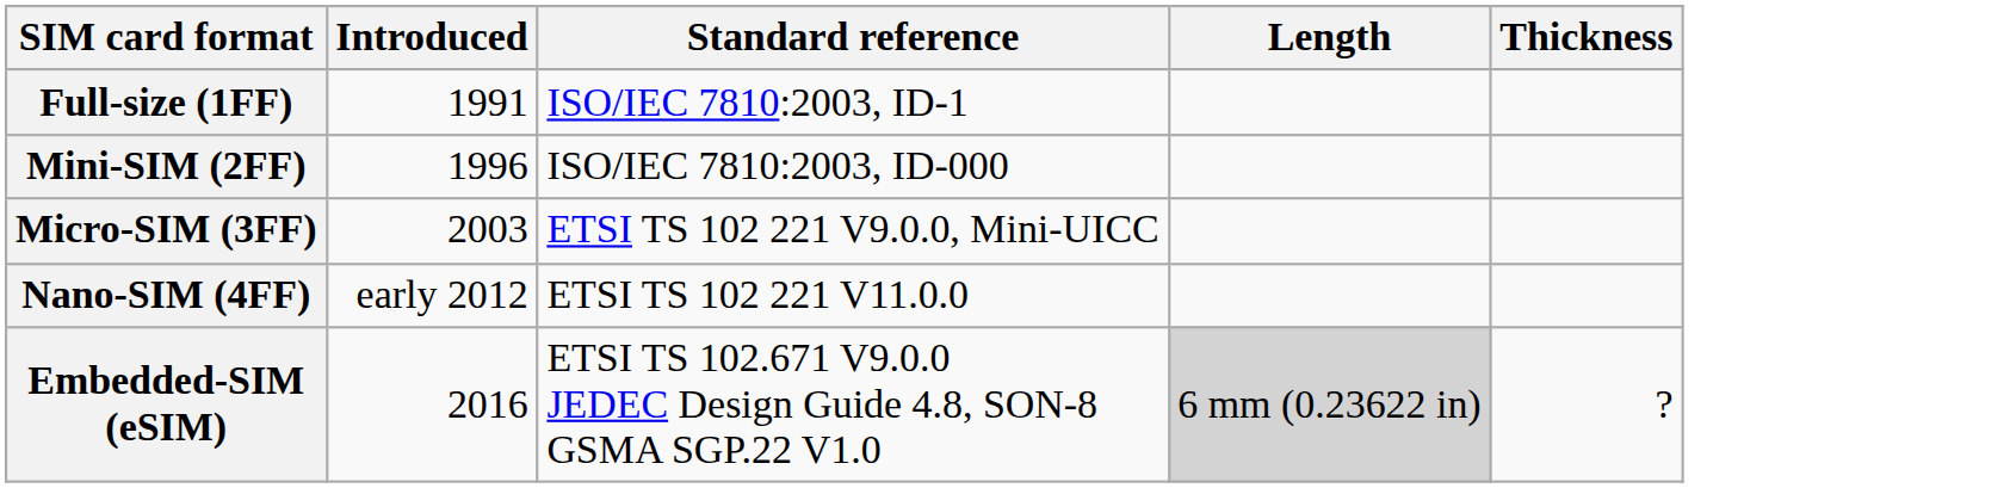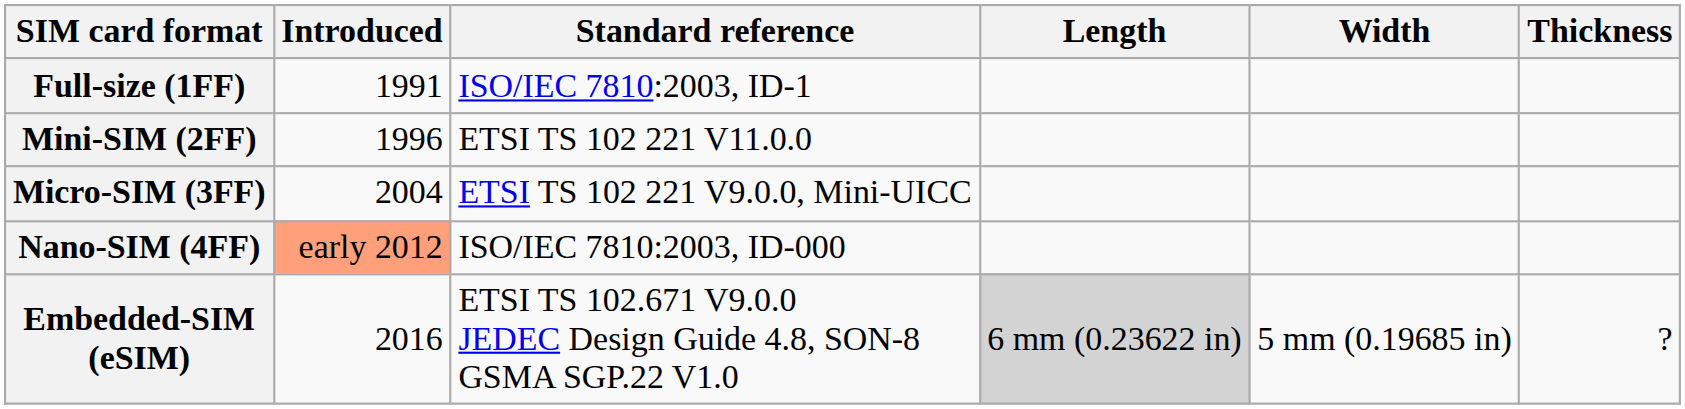+ column: Width | 5 mm (0.19685 in)
Mini-SIM (2FF) | Standard reference: ISO/IEC 7810:2003, ID-000 -> ETSI TS 102 221 V11.0.0
Micro-SIM (3FF) | Introduced: 2003 -> 2004
Nano-SIM (4FF) | Introduced: no background -> lightsalmon background
Nano-SIM (4FF) | Standard reference: ETSI TS 102 221 V11.0.0 -> ISO/IEC 7810:2003, ID-000
